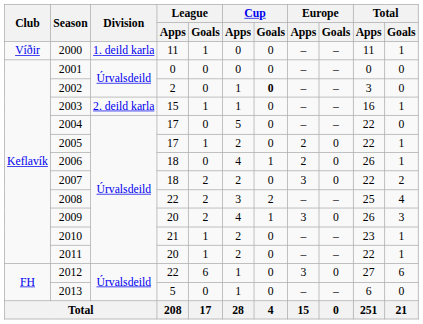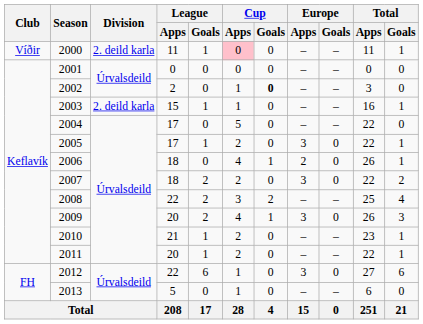2000 | Division: 1. deild karla -> 2. deild karla
2000 | Cup / Apps: no background -> pink background
2005 | Europe / Apps: 2 -> 3
